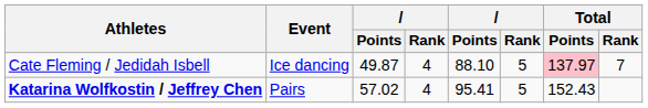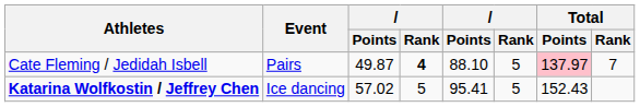Cate Fleming / Jedidah Isbell | Event: Ice dancing -> Pairs
Cate Fleming / Jedidah Isbell | column 4: normal -> bold
Katarina Wolfkostin / Jeffrey Chen | Event: Pairs -> Ice dancing
Katarina Wolfkostin / Jeffrey Chen | column 4: 4 -> 5
